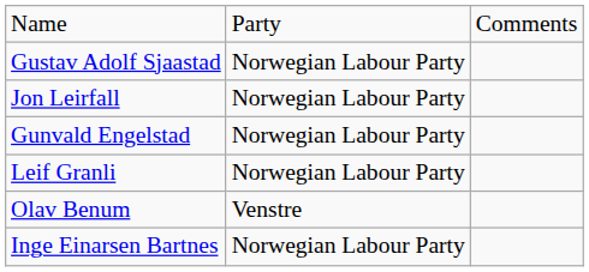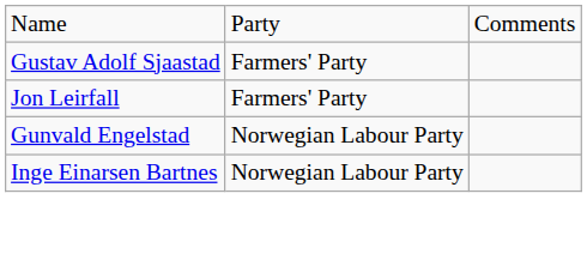Gustav Adolf Sjaastad | column 2: Norwegian Labour Party -> Farmers' Party
Jon Leirfall | column 2: Norwegian Labour Party -> Farmers' Party
- row: Leif Granli | Norwegian Labour Party
- row: Olav Benum | Venstre
